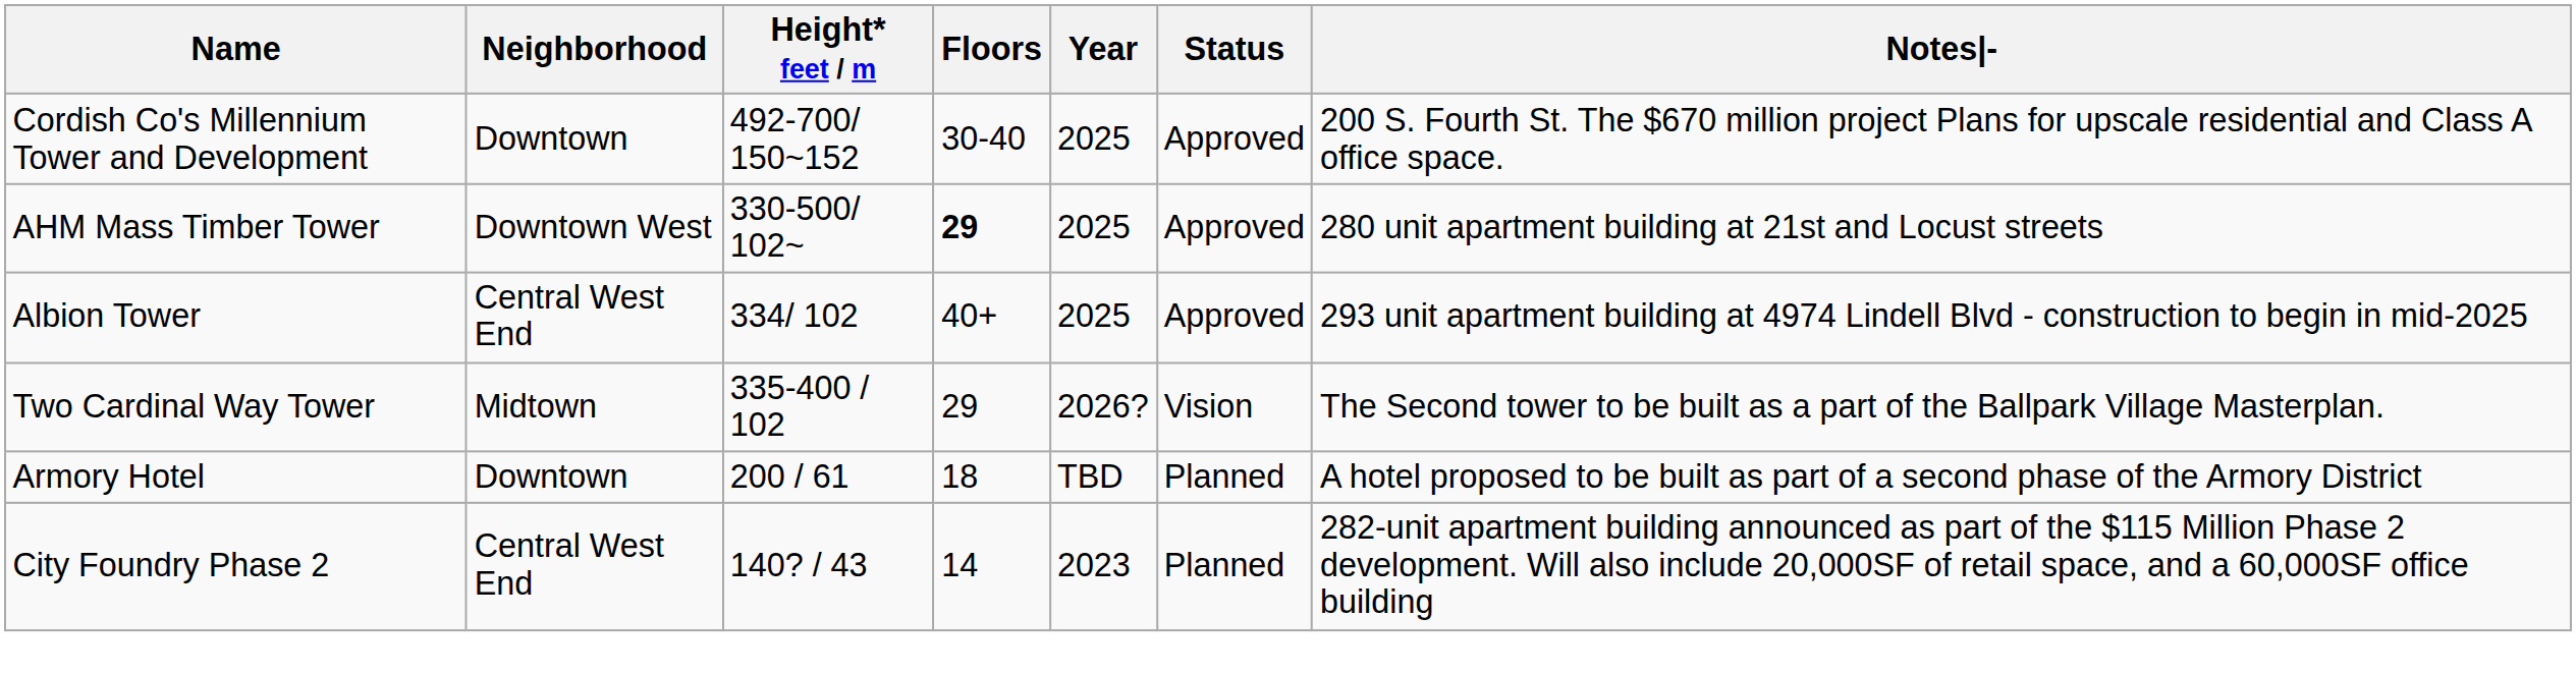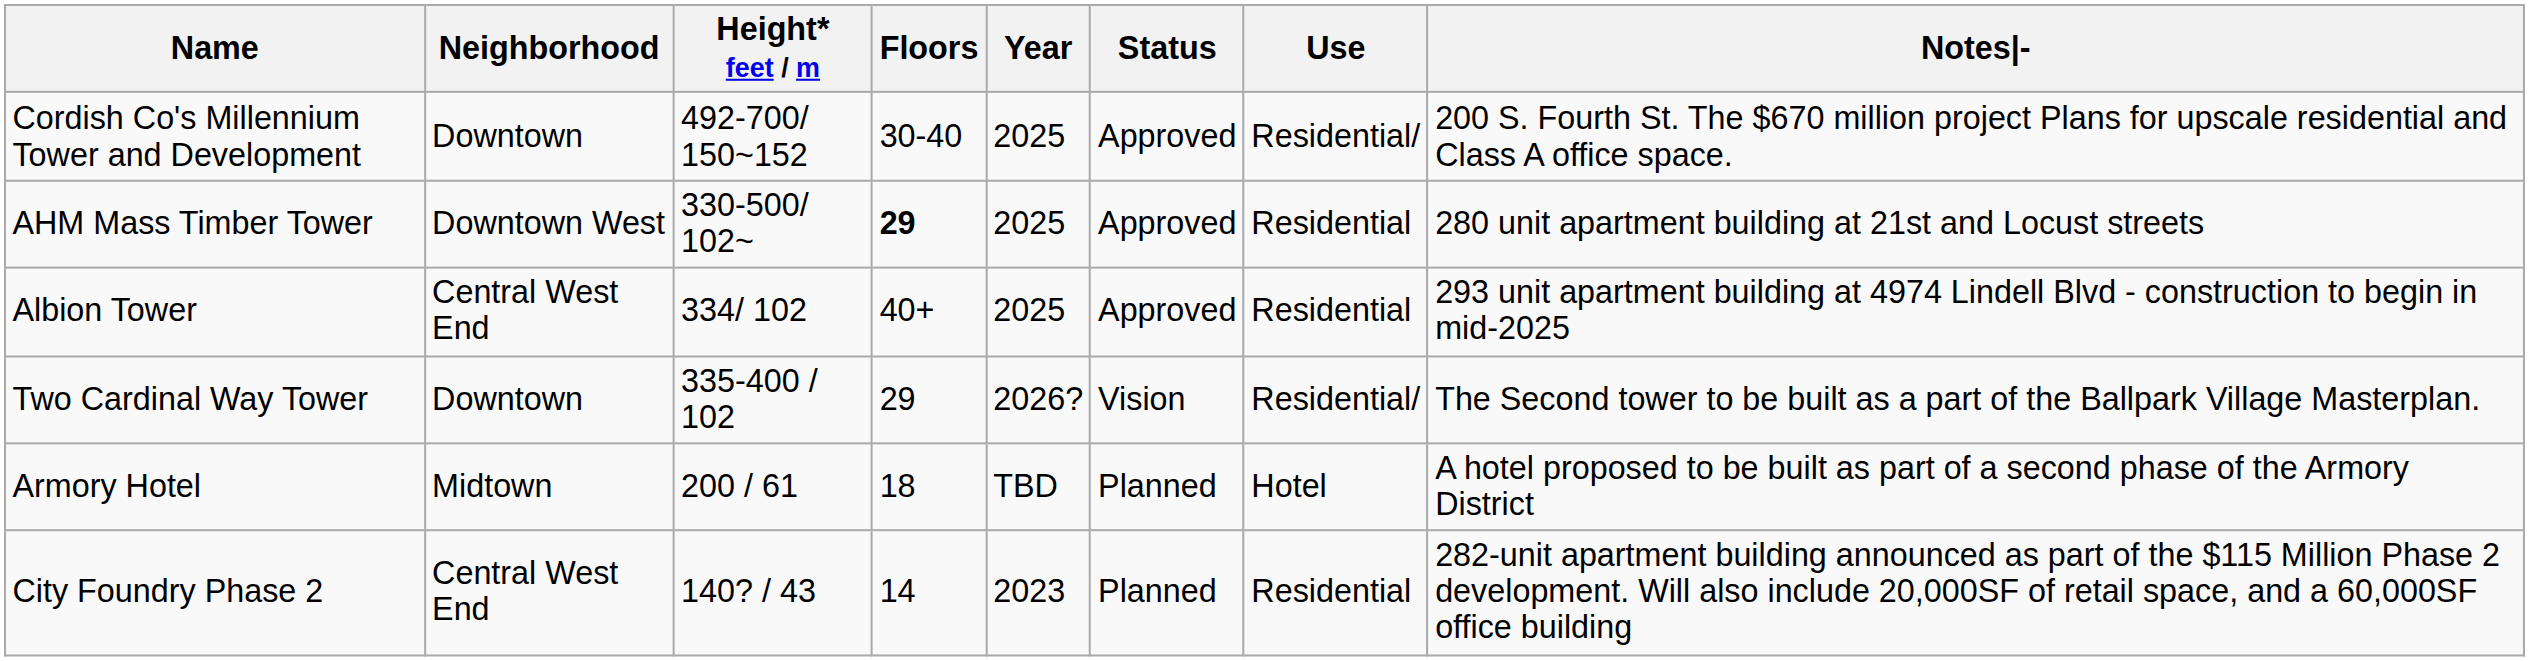+ column: Use | Residential/ | Residential | Residential | Residential/ | Hotel | Residential
Two Cardinal Way Tower | Neighborhood: Midtown -> Downtown
Armory Hotel | Neighborhood: Downtown -> Midtown
